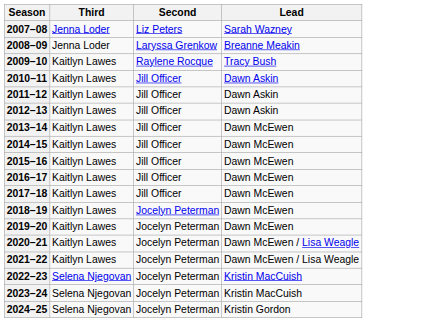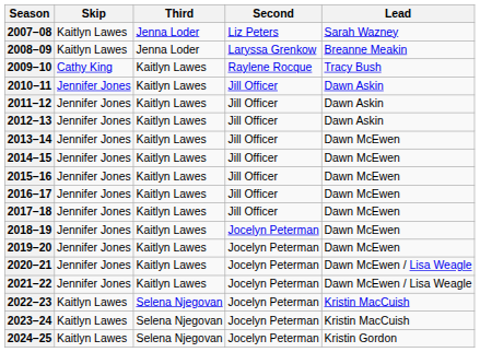+ column: Skip | Kaitlyn Lawes | Kaitlyn Lawes | Cathy King | Jennifer Jones | Jennifer Jones | Jennifer Jones | Jennifer Jones | Jennifer Jones | Jennifer Jones | Jennifer Jones | Jennifer Jones | Jennifer Jones | Jennifer Jones | Jennifer Jones | Jennifer Jones | Kaitlyn Lawes | Kaitlyn Lawes | Kaitlyn Lawes
